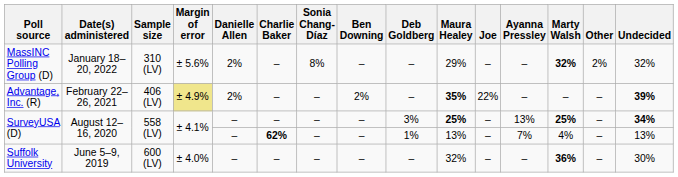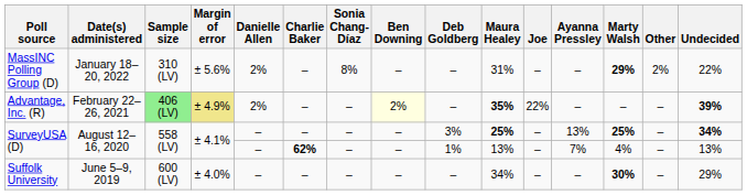MassINC Polling Group (D) | Maura Healey: 29% -> 31%
MassINC Polling Group (D) | Marty Walsh: 32% -> 29%
MassINC Polling Group (D) | Undecided: 32% -> 22%
Advantage, Inc. (R) | Sample size: no background -> lightgreen background
Advantage, Inc. (R) | Ben Downing: no background -> lightyellow background
Suffolk University | Maura Healey: 32% -> 34%
Suffolk University | Marty Walsh: 36% -> 30%
Suffolk University | Undecided: 30% -> 29%
